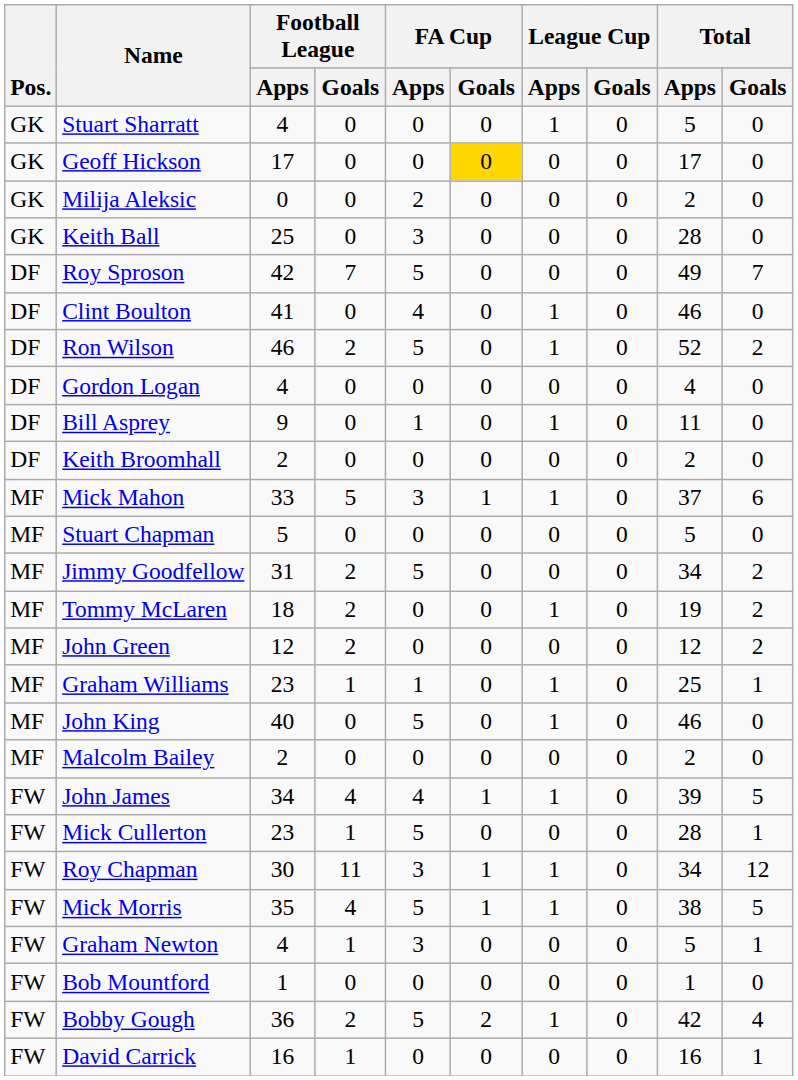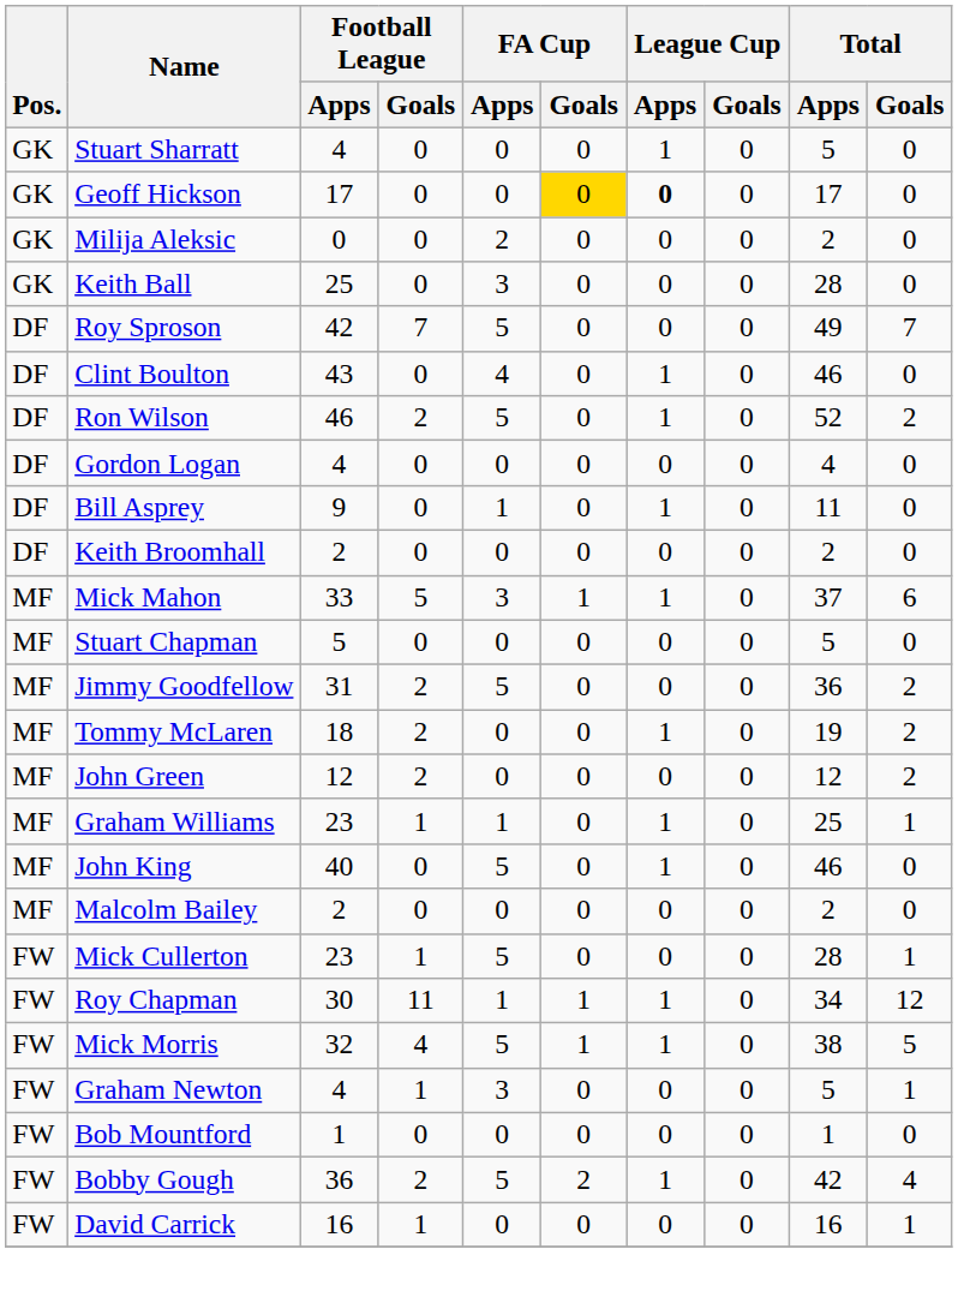Geoff Hickson | League Cup / Apps: normal -> bold
Clint Boulton | Football League / Apps: 41 -> 43
Jimmy Goodfellow | Total / Apps: 34 -> 36
- row: FW | John James | 34 | 4 | 4 | 1 | 1 | 0 | 39 | 5
Roy Chapman | FA Cup / Apps: 3 -> 1
Mick Morris | Football League / Apps: 35 -> 32
